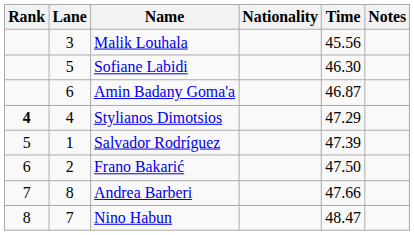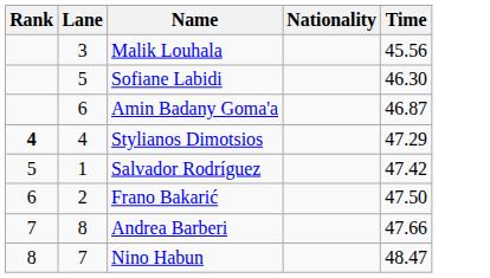- column: Notes
Salvador Rodríguez | Time: 47.39 -> 47.42
